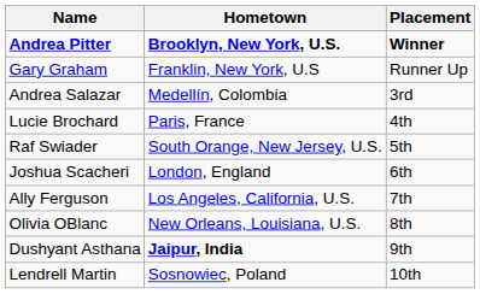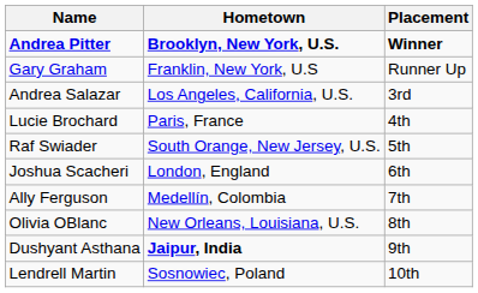Andrea Salazar | Hometown: Medellín, Colombia -> Los Angeles, California, U.S.
Ally Ferguson | Hometown: Los Angeles, California, U.S. -> Medellín, Colombia
